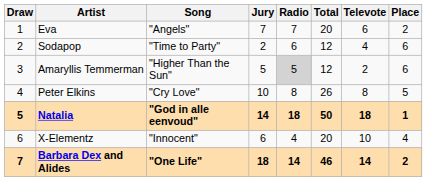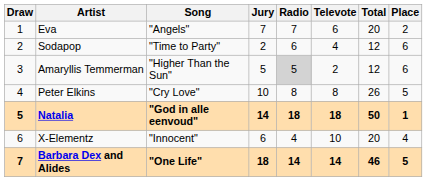columns swapped: Televote <-> Total
Barbara Dex and Alides | Place: 2 -> 5
